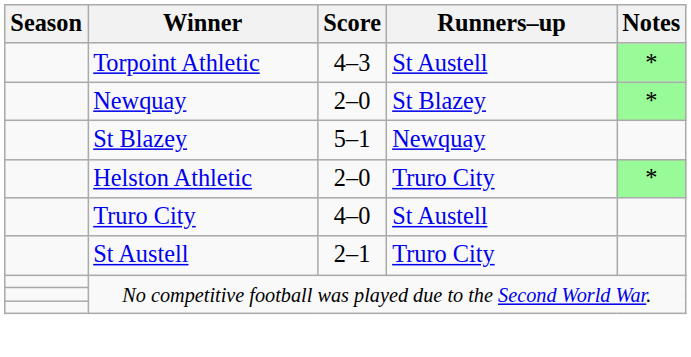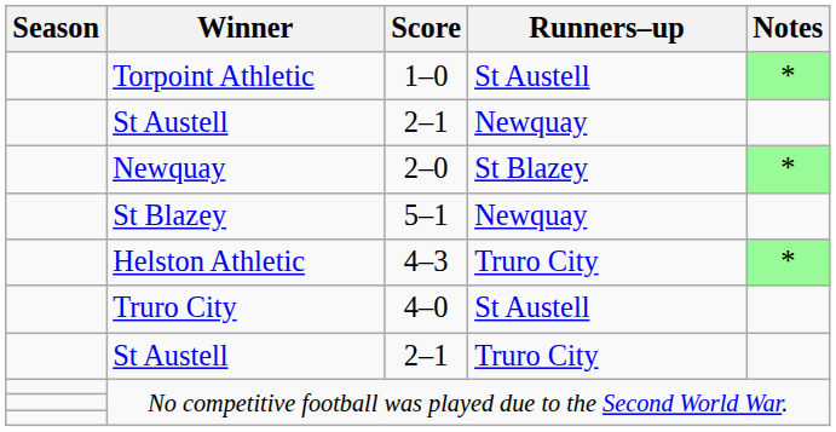Torpoint Athletic | Score: 4–3 -> 1–0
+ row: St Austell | 2–1 | Newquay
Helston Athletic | Score: 2–0 -> 4–3
